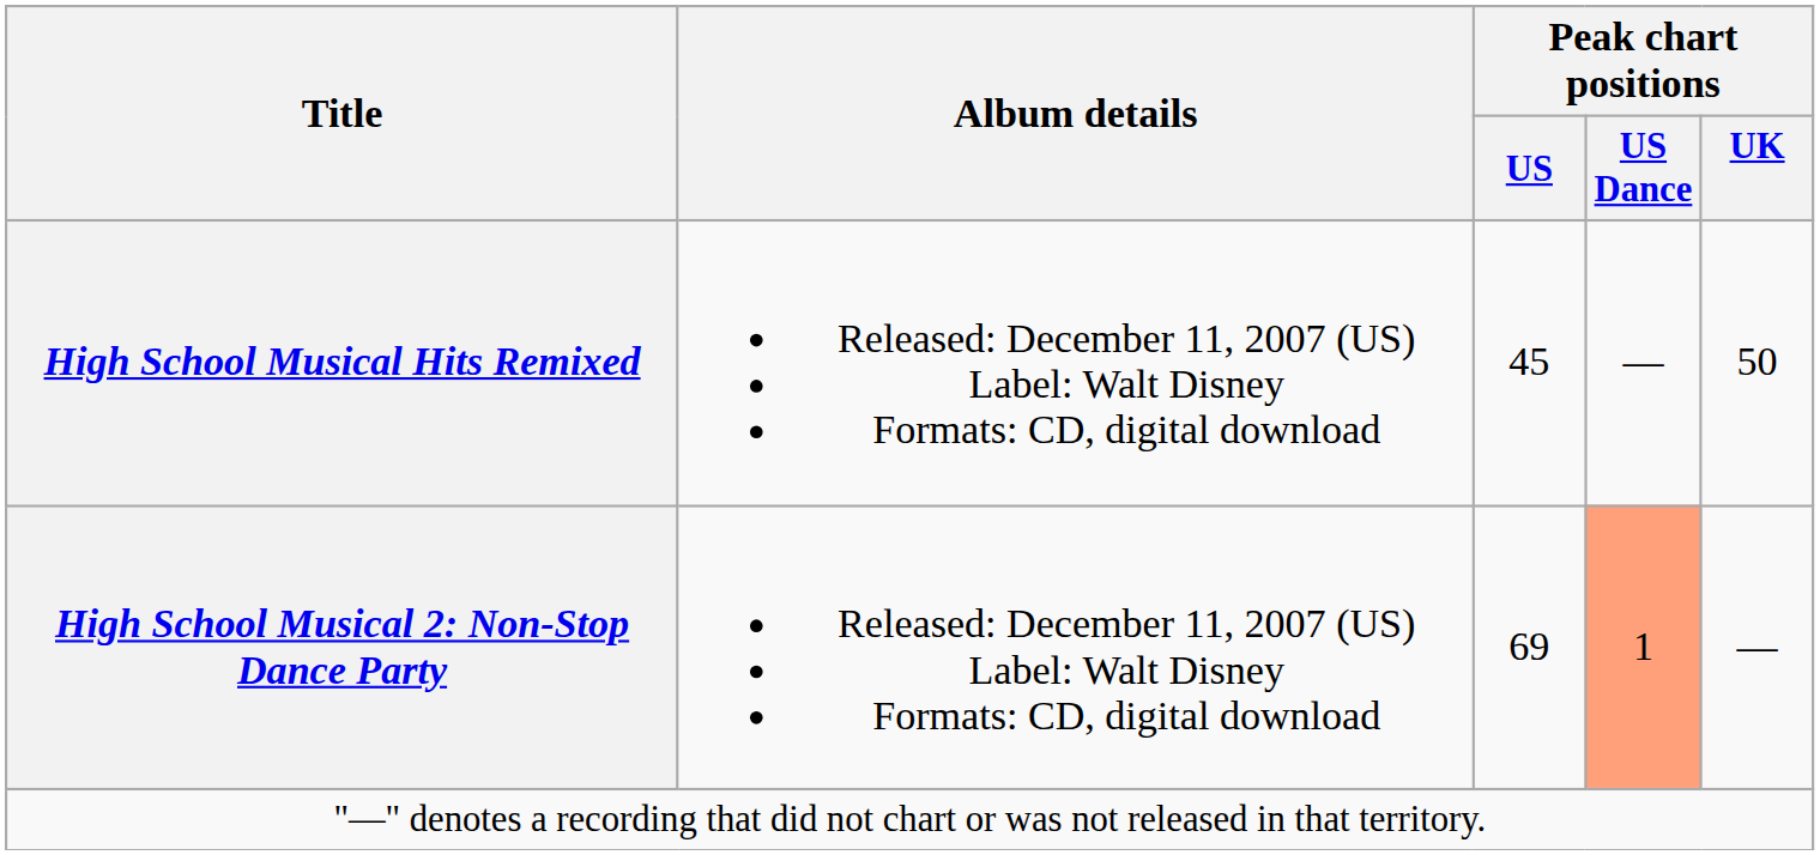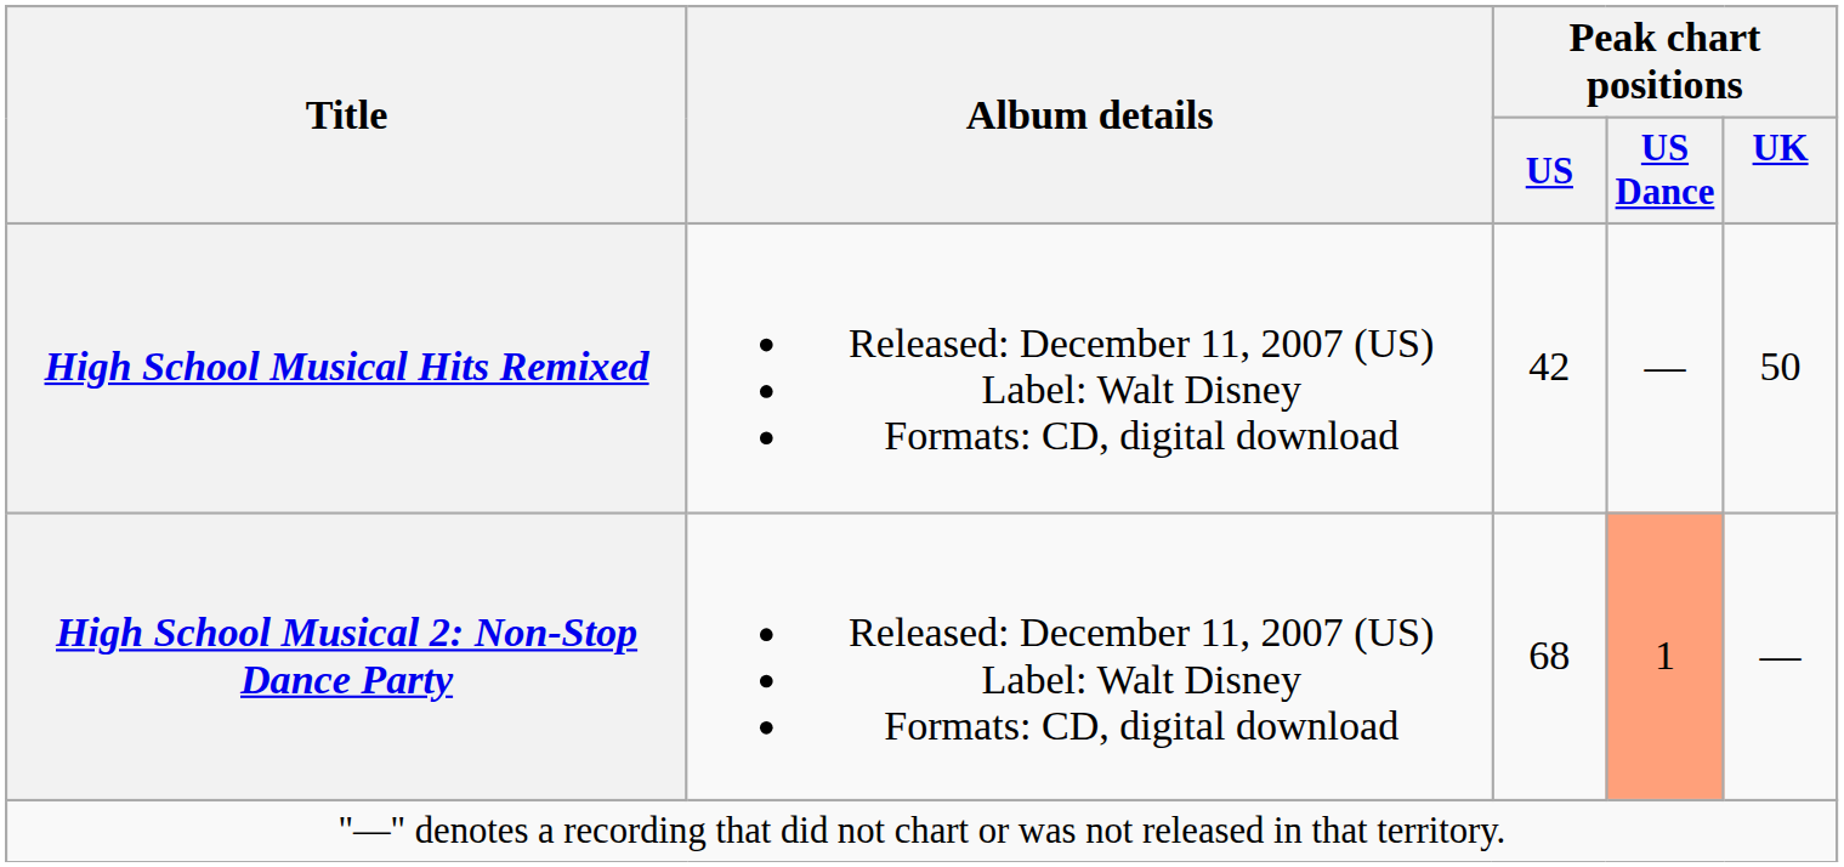High School Musical Hits Remixed | Peak chart positions / US: 45 -> 42
High School Musical 2: Non-Stop Dance Party | Peak chart positions / US: 69 -> 68
